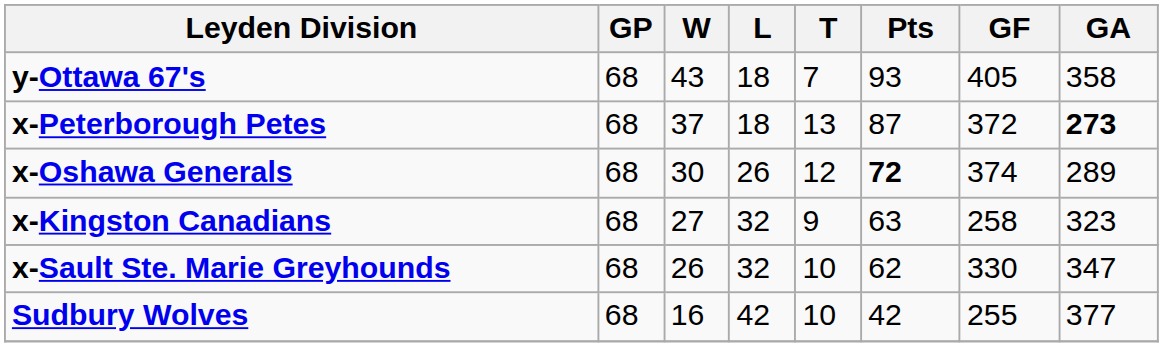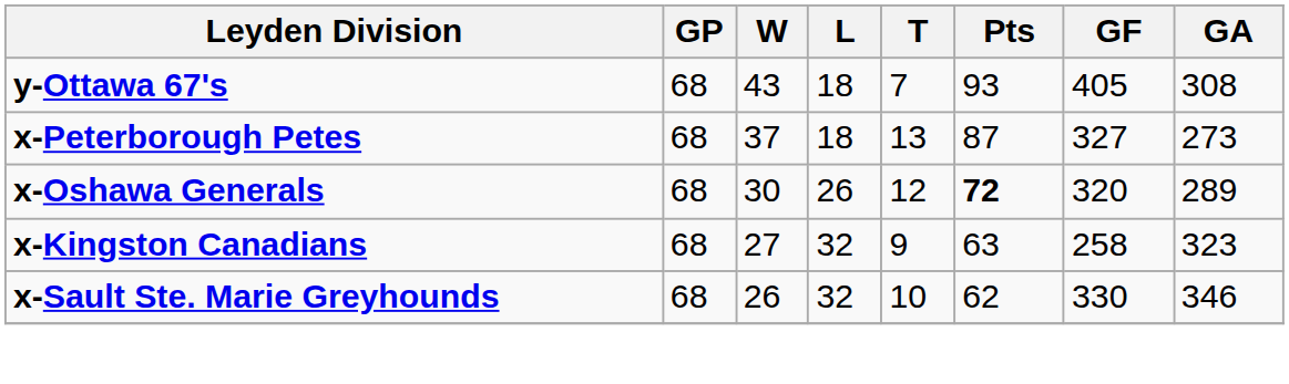y-Ottawa 67's | GA: 358 -> 308
x-Peterborough Petes | GF: 372 -> 327
x-Peterborough Petes | GA: bold -> normal
x-Oshawa Generals | GF: 374 -> 320
x-Sault Ste. Marie Greyhounds | GA: 347 -> 346
- row: Sudbury Wolves | 68 | 16 | 42 | 10 | 42 | 255 | 377
